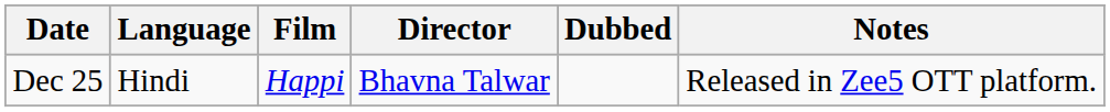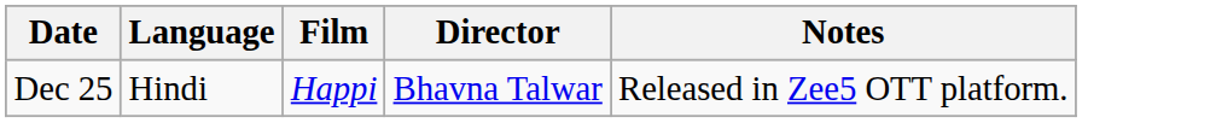- column: Dubbed
